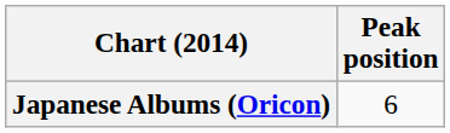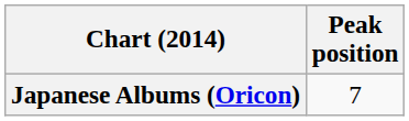Japanese Albums (Oricon) | Peak position: 6 -> 7
